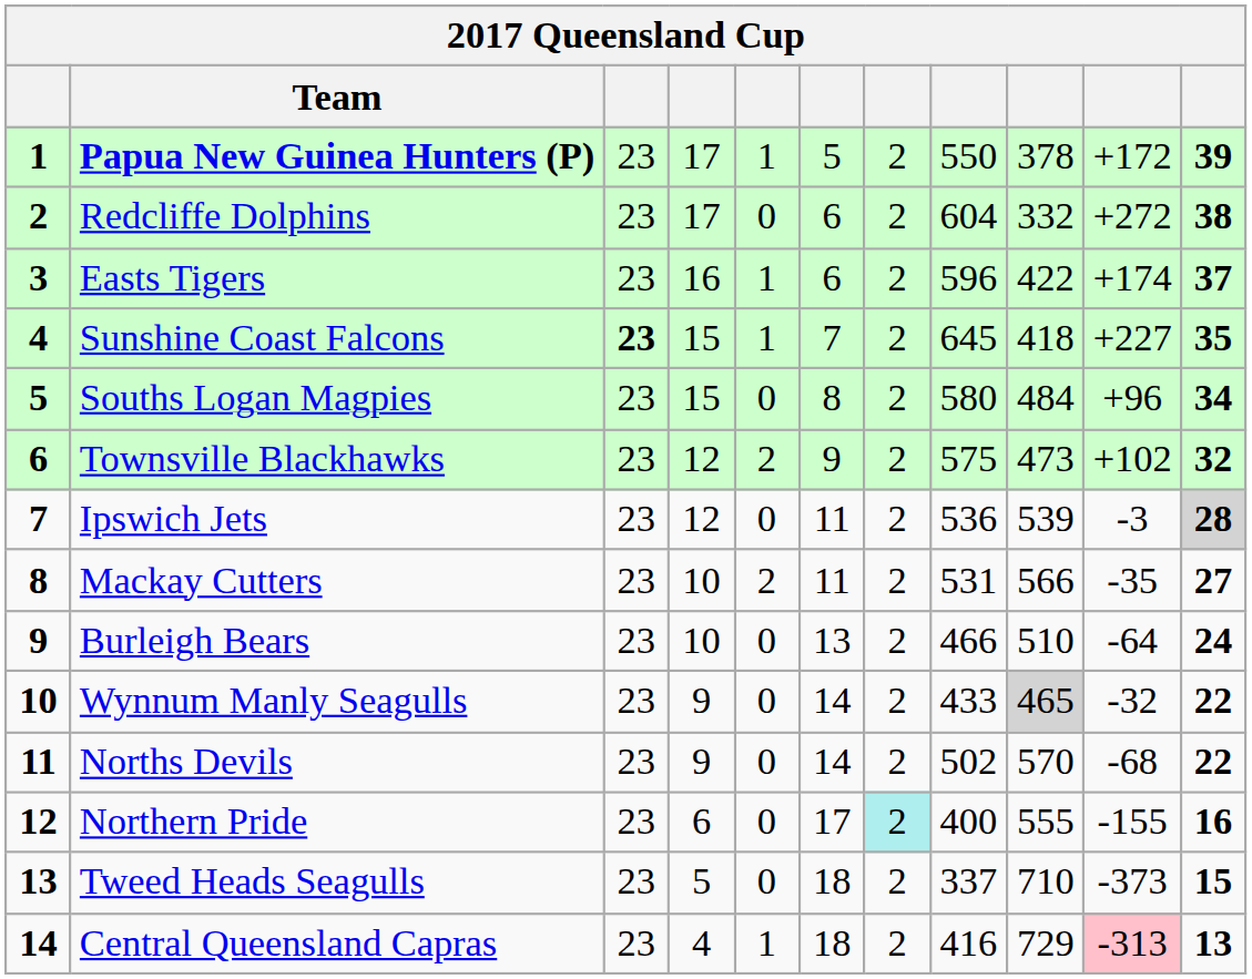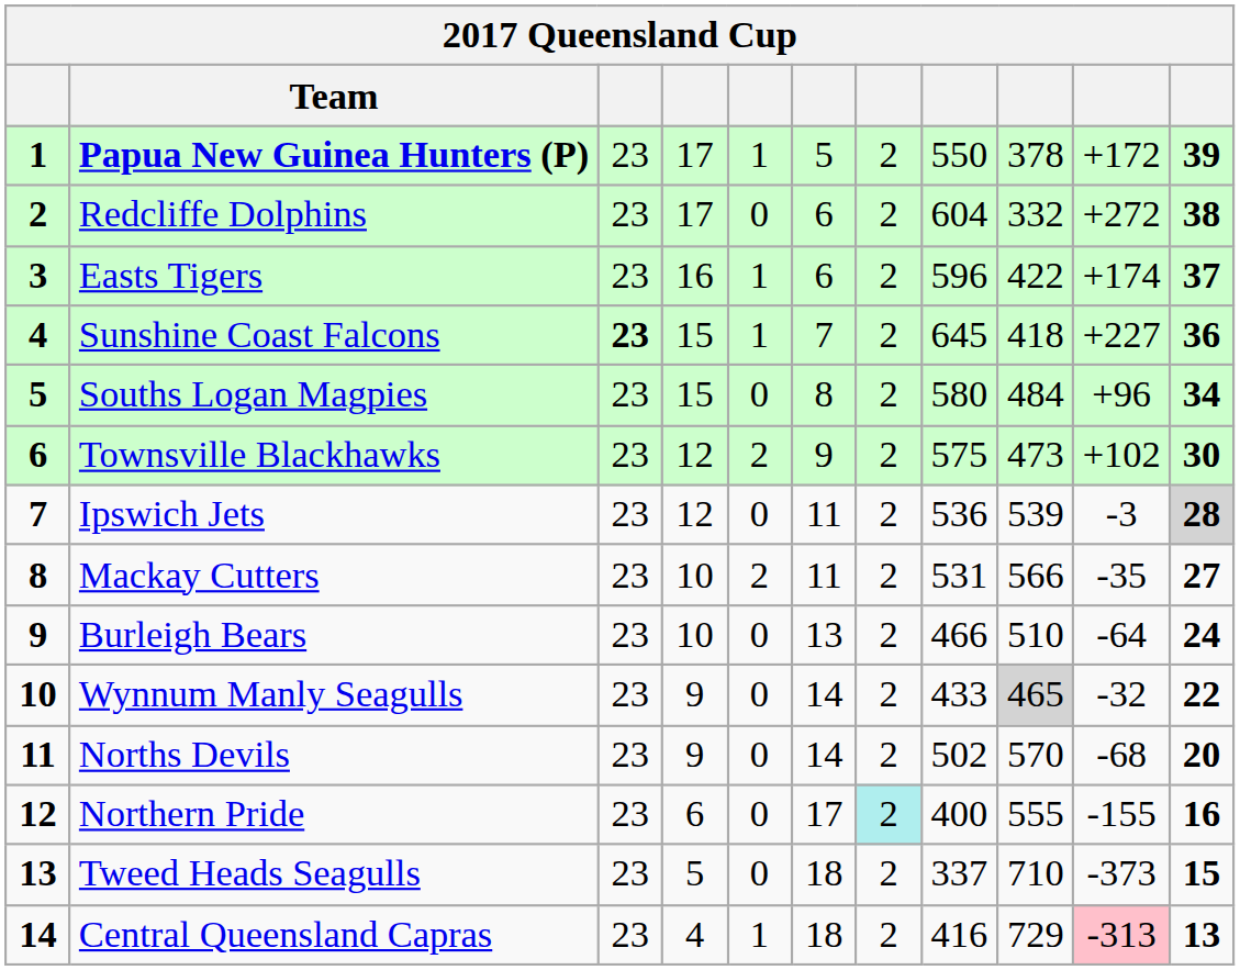Sunshine Coast Falcons | column 11: 35 -> 36
Townsville Blackhawks | column 11: 32 -> 30
Norths Devils | column 11: 22 -> 20
